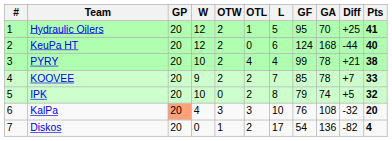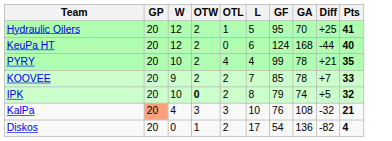- column: # | 1 | 2 | 3 | 4 | 5 | 6 | 7
PYRY | Pts: 38 -> 35
IPK | OTW: normal -> bold
KalPa | Pts: 20 -> 21
